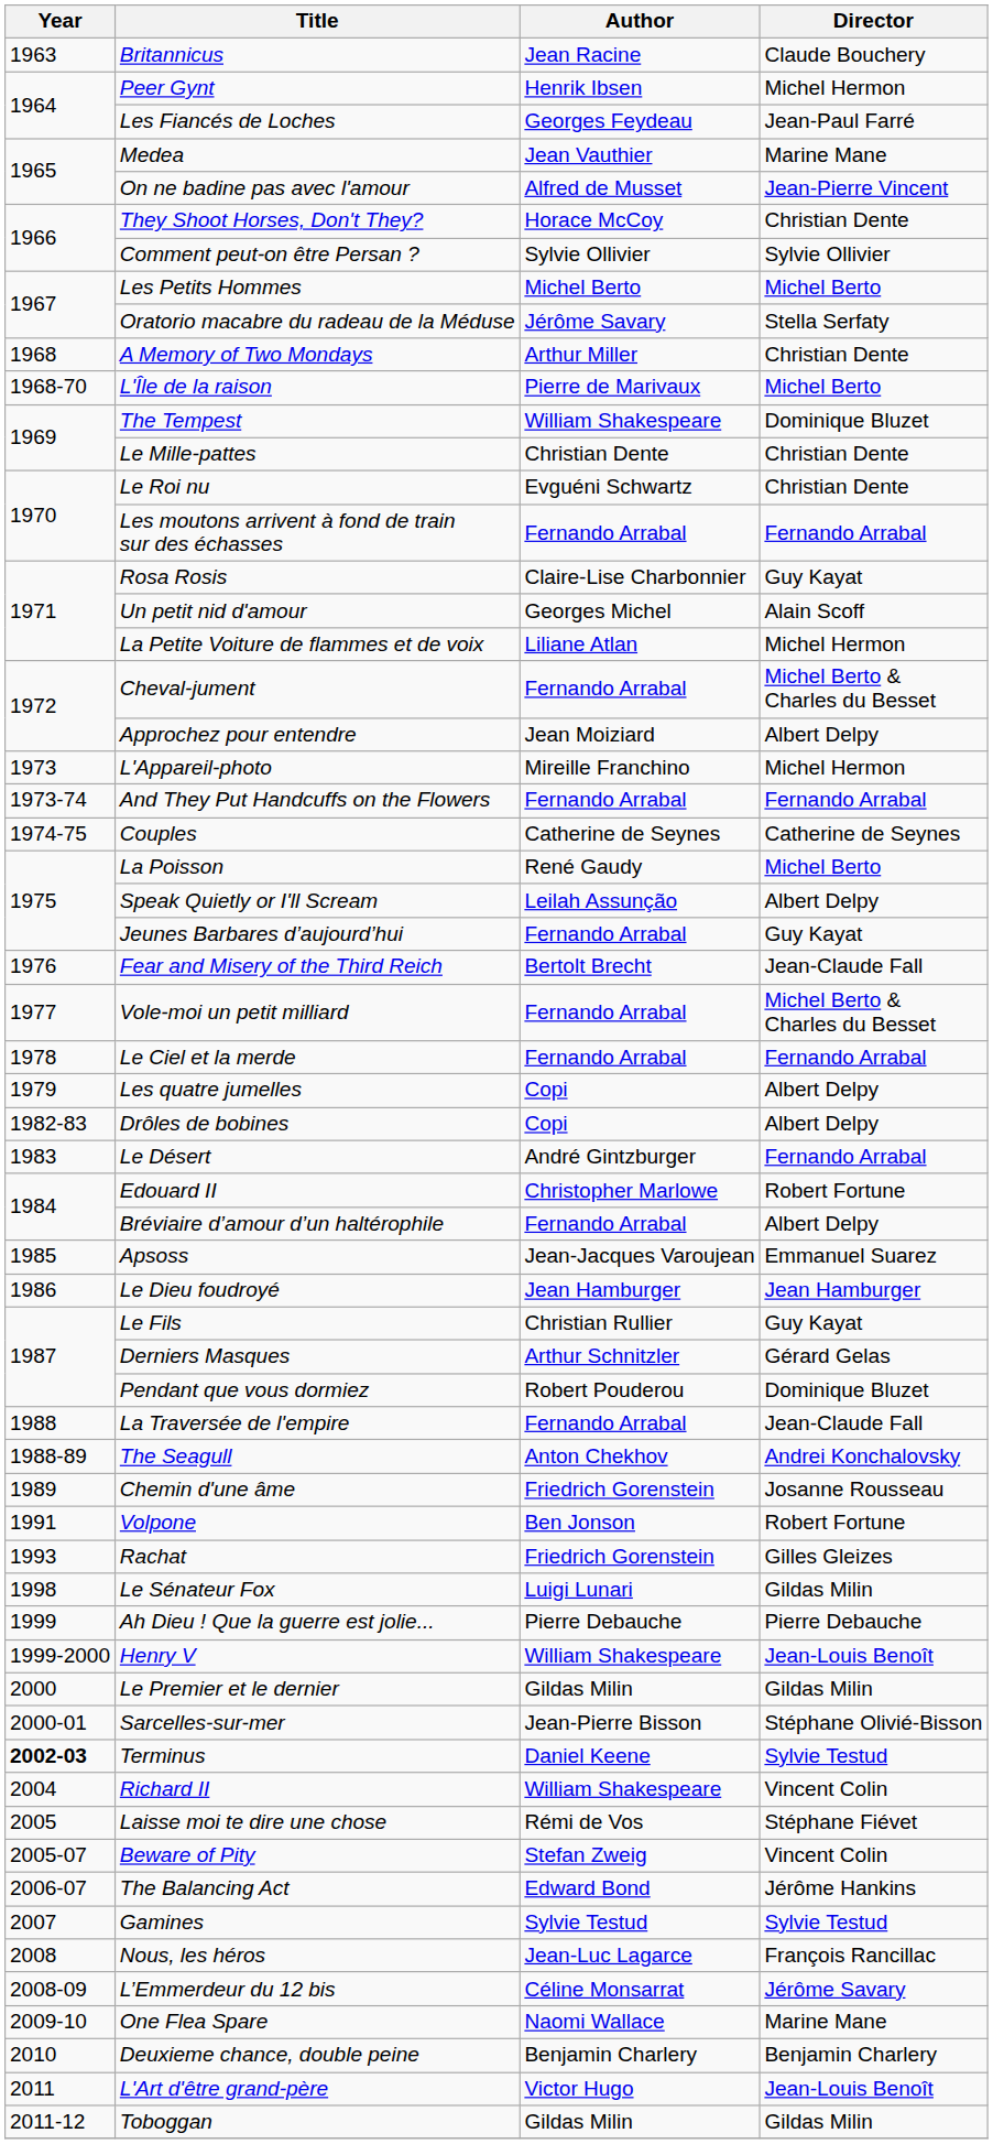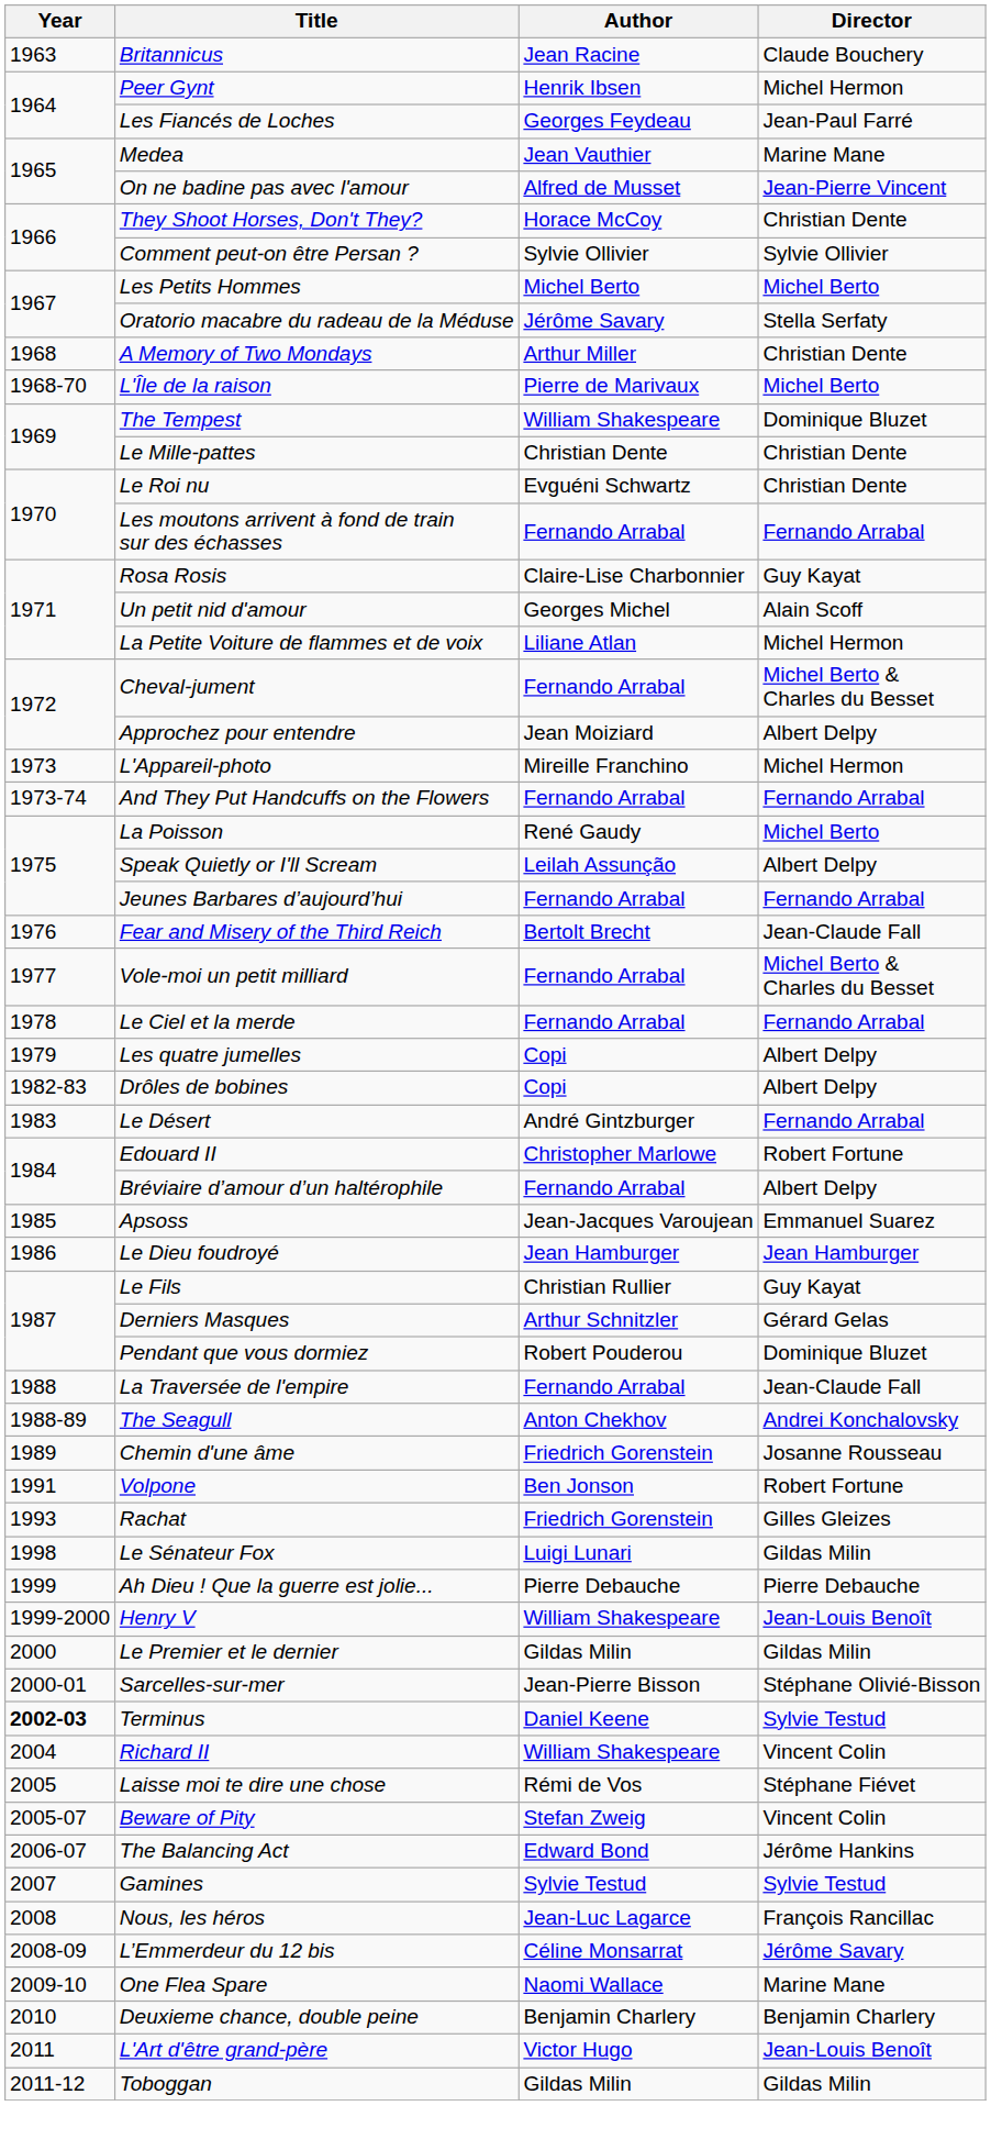- row: 1974-75 | Couples | Catherine de Seynes | Catherine de Seynes
Jeunes Barbares d’aujourd’hui | Director: Guy Kayat -> Fernando Arrabal
